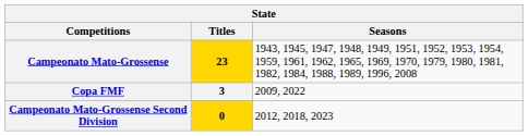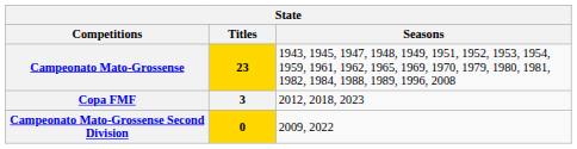Copa FMF | Seasons: 2009, 2022 -> 2012, 2018, 2023
Campeonato Mato-Grossense Second Division | Seasons: 2012, 2018, 2023 -> 2009, 2022
